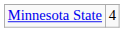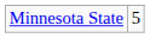Minnesota State | column 2: 4 -> 5
